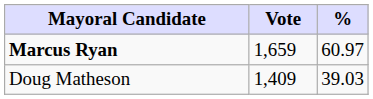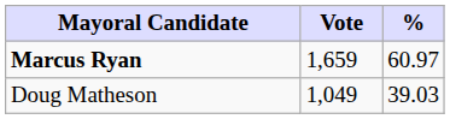Doug Matheson | Vote: 1,409 -> 1,049
